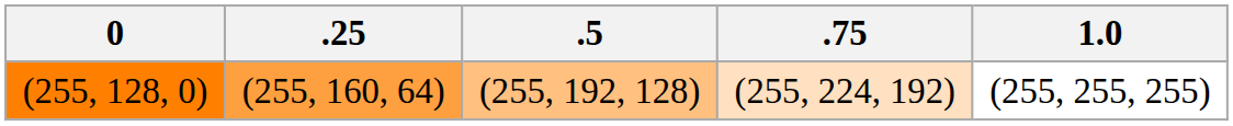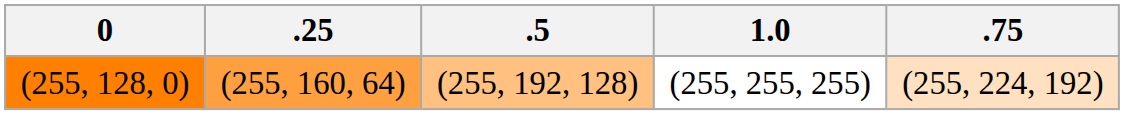columns swapped: .75 <-> 1.0
